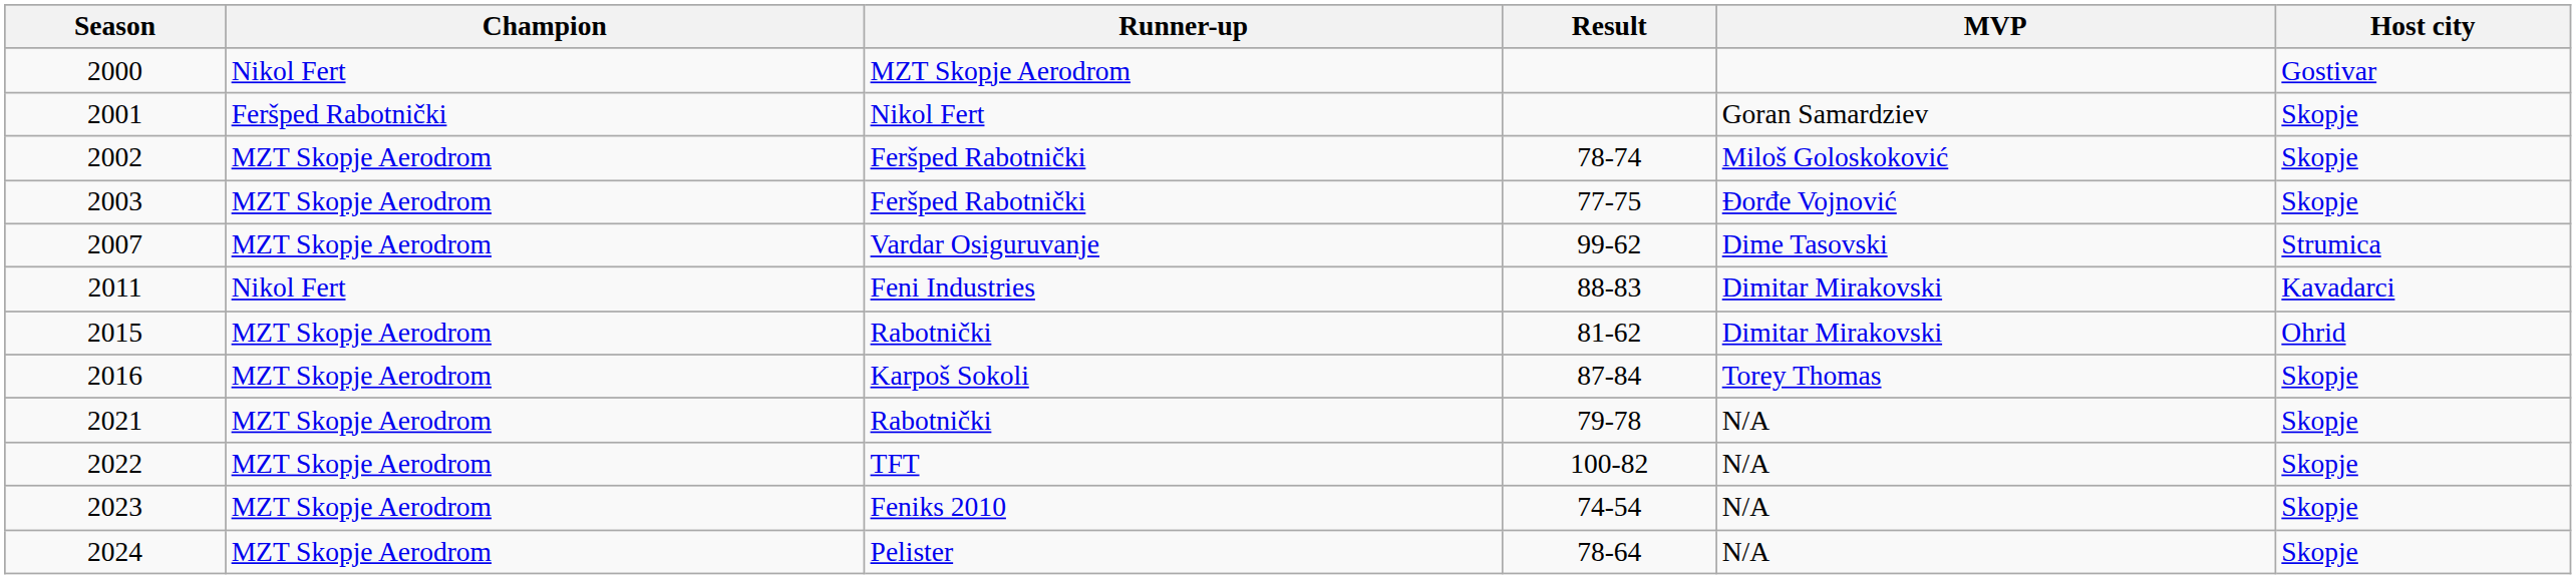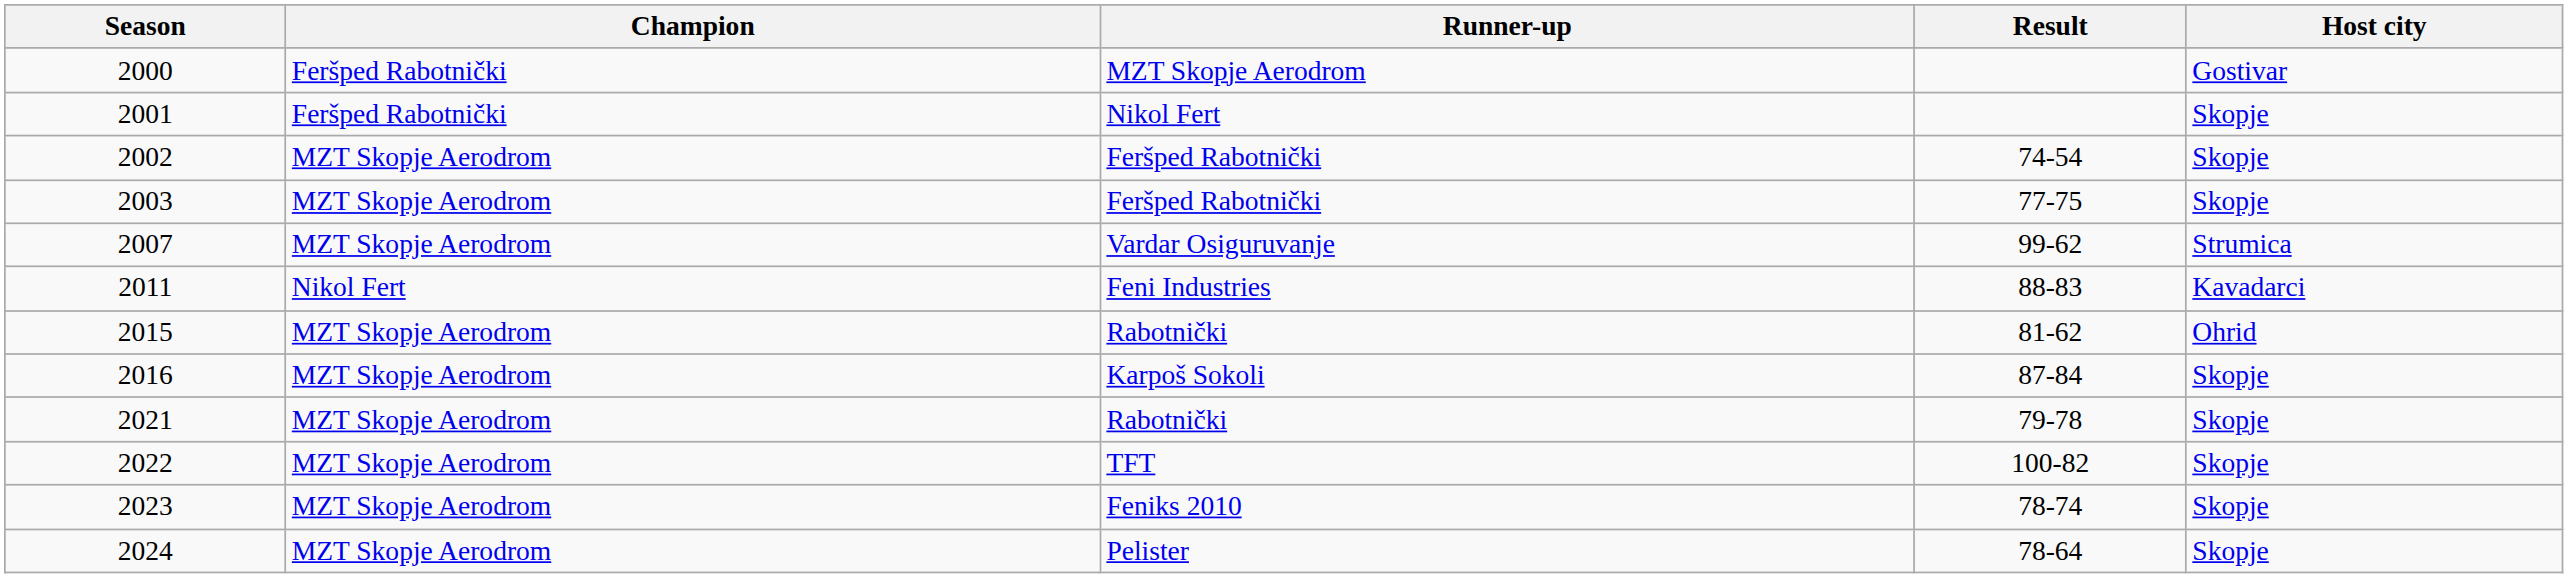- column: MVP | Goran Samardziev | Miloš Goloskoković | Đorđe Vojnović | Dime Tasovski | Dimitar Mirakovski | Dimitar Mirakovski | Torey Thomas | N/A | N/A | N/A | N/A
2000 | Champion: Nikol Fert -> Feršped Rabotnički
2002 | Result: 78-74 -> 74-54
2023 | Result: 74-54 -> 78-74
